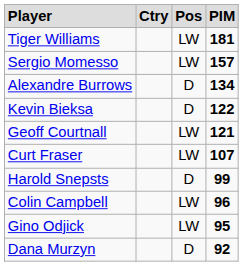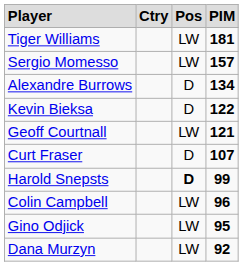Curt Fraser | column 3: LW -> D
Harold Snepsts | column 3: normal -> bold
Dana Murzyn | column 3: D -> LW
